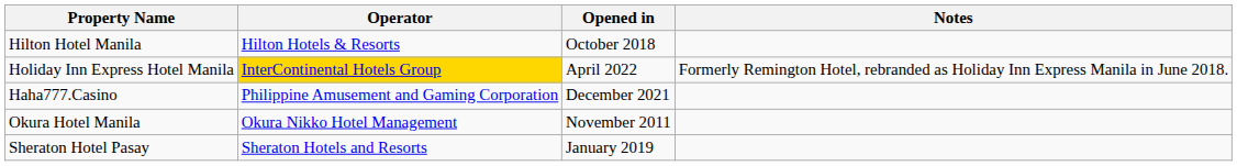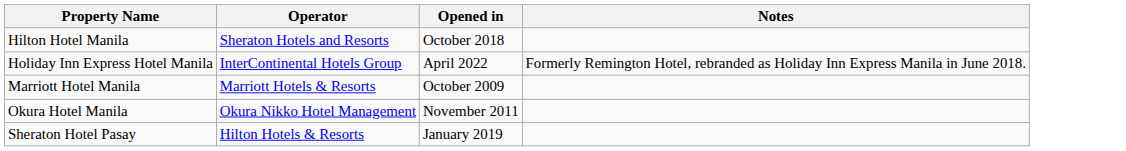Hilton Hotel Manila | Operator: Hilton Hotels & Resorts -> Sheraton Hotels and Resorts
Holiday Inn Express Hotel Manila | Operator: gold background -> no background
+ row: Marriott Hotel Manila | Marriott Hotels & Resorts | October 2009
- row: Haha777.Casino | Philippine Amusement and Gaming Corporation | December 2021
Sheraton Hotel Pasay | Operator: Sheraton Hotels and Resorts -> Hilton Hotels & Resorts
